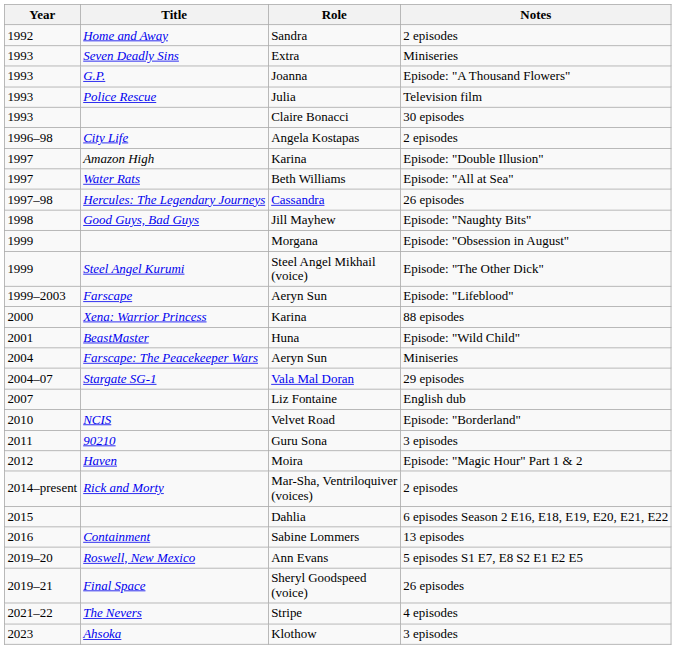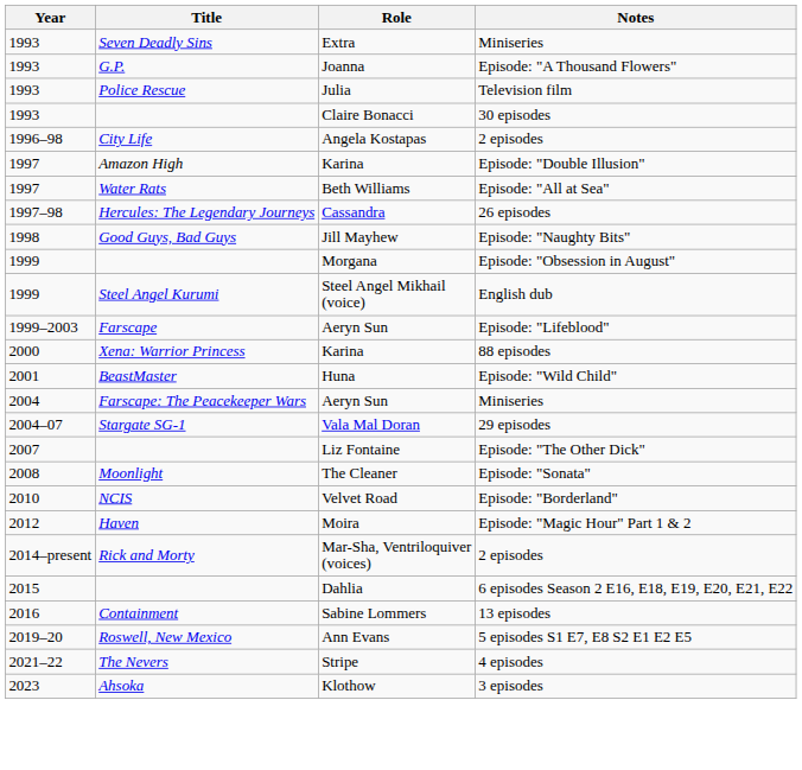- row: 1992 | Home and Away | Sandra | 2 episodes
Steel Angel Mikhail (voice) | Notes: Episode: "The Other Dick" -> English dub
Liz Fontaine | Notes: English dub -> Episode: "The Other Dick"
+ row: 2008 | Moonlight | The Cleaner | Episode: "Sonata"
- row: 2011 | 90210 | Guru Sona | 3 episodes
- row: 2019–21 | Final Space | Sheryl Goodspeed (voice) | 26 episodes
